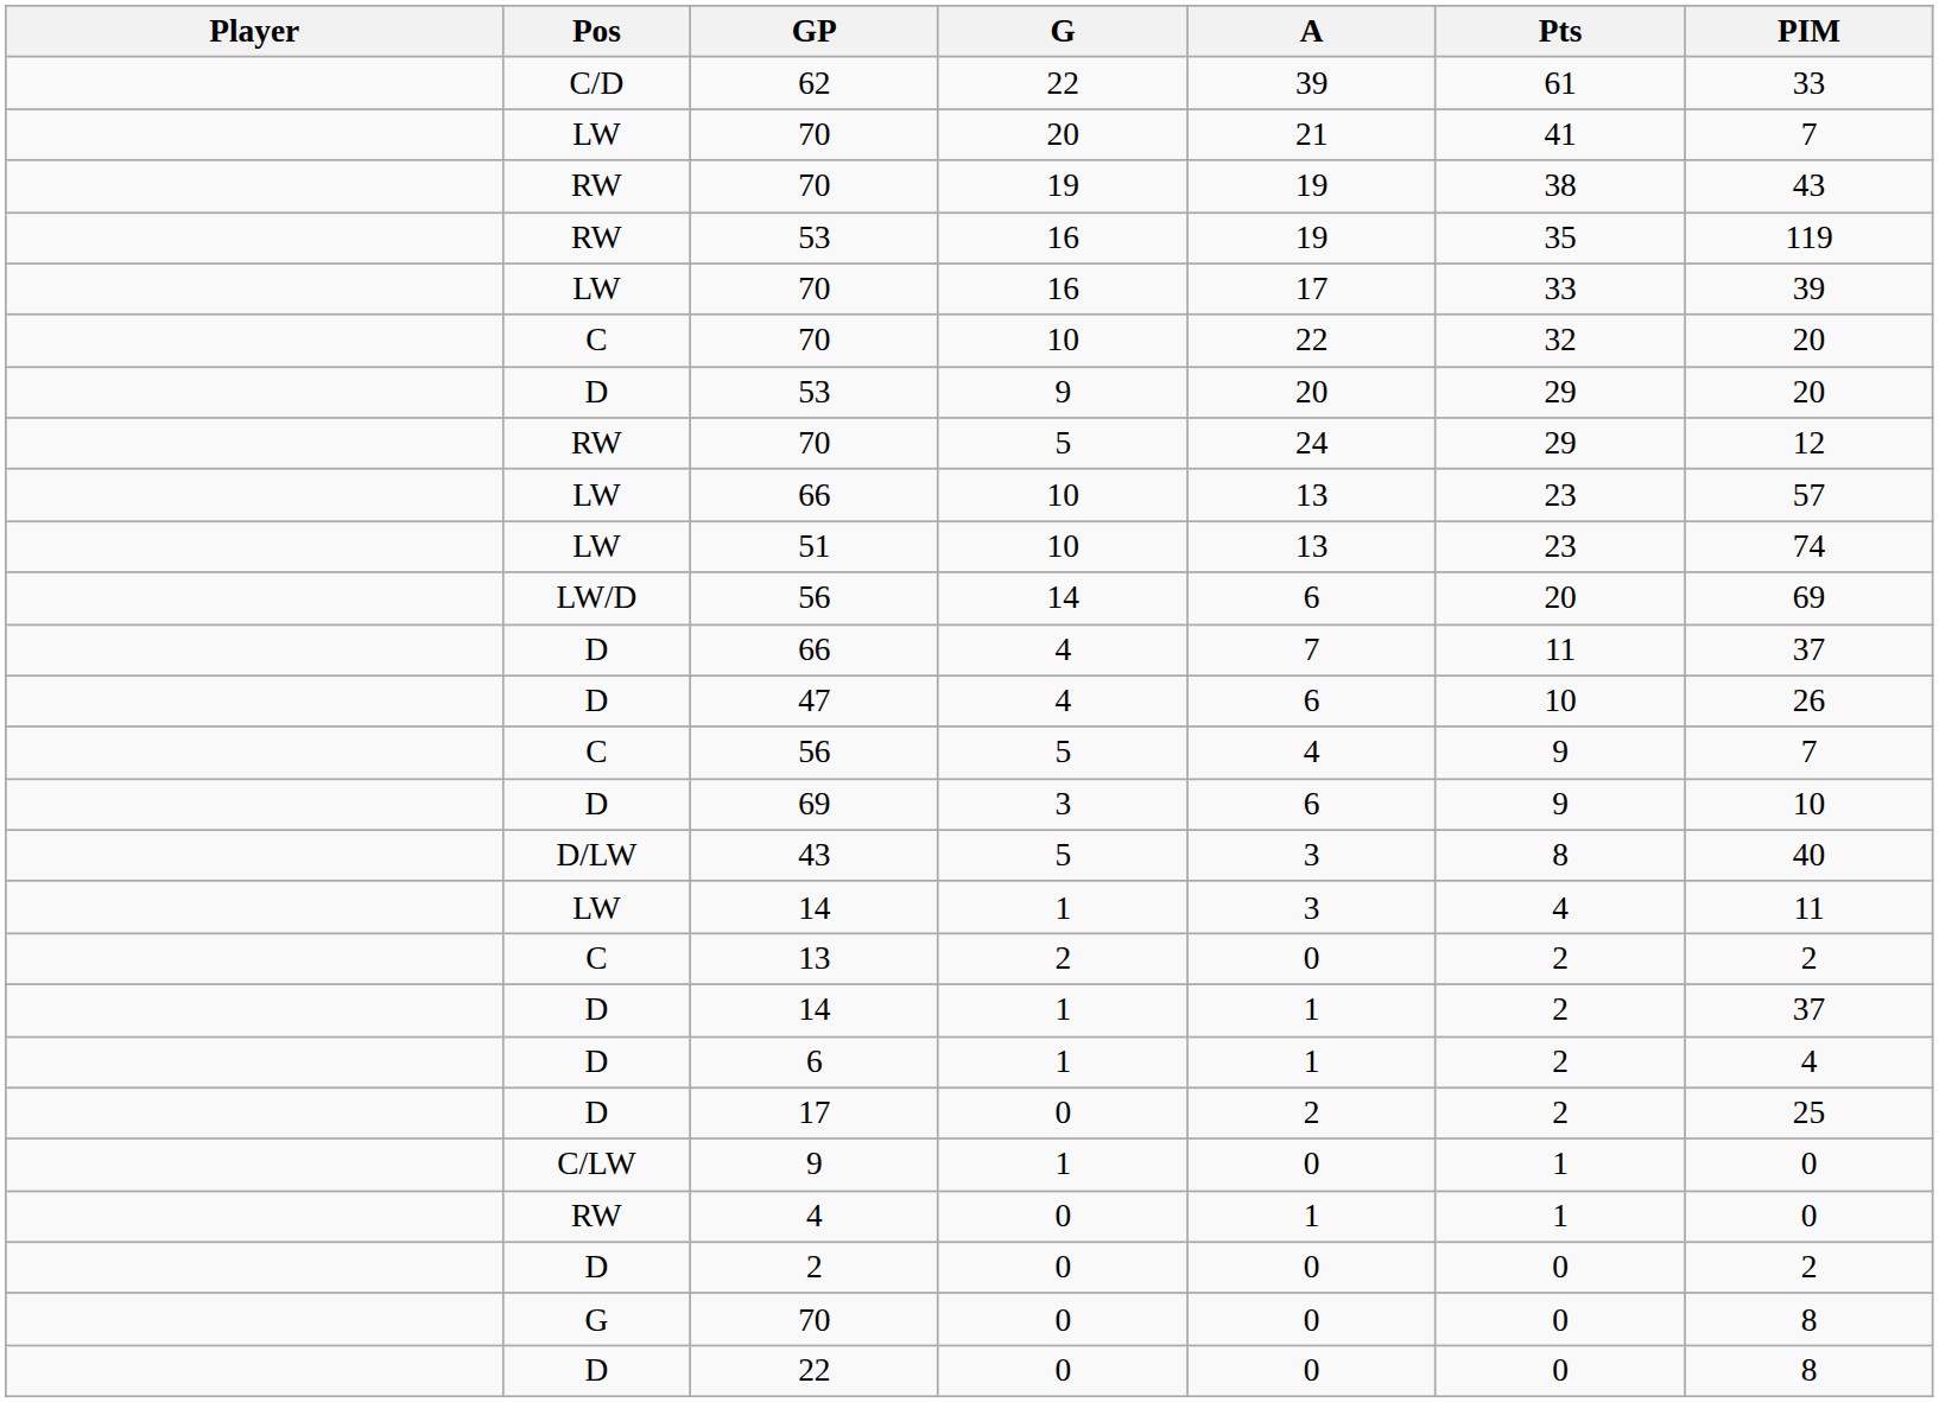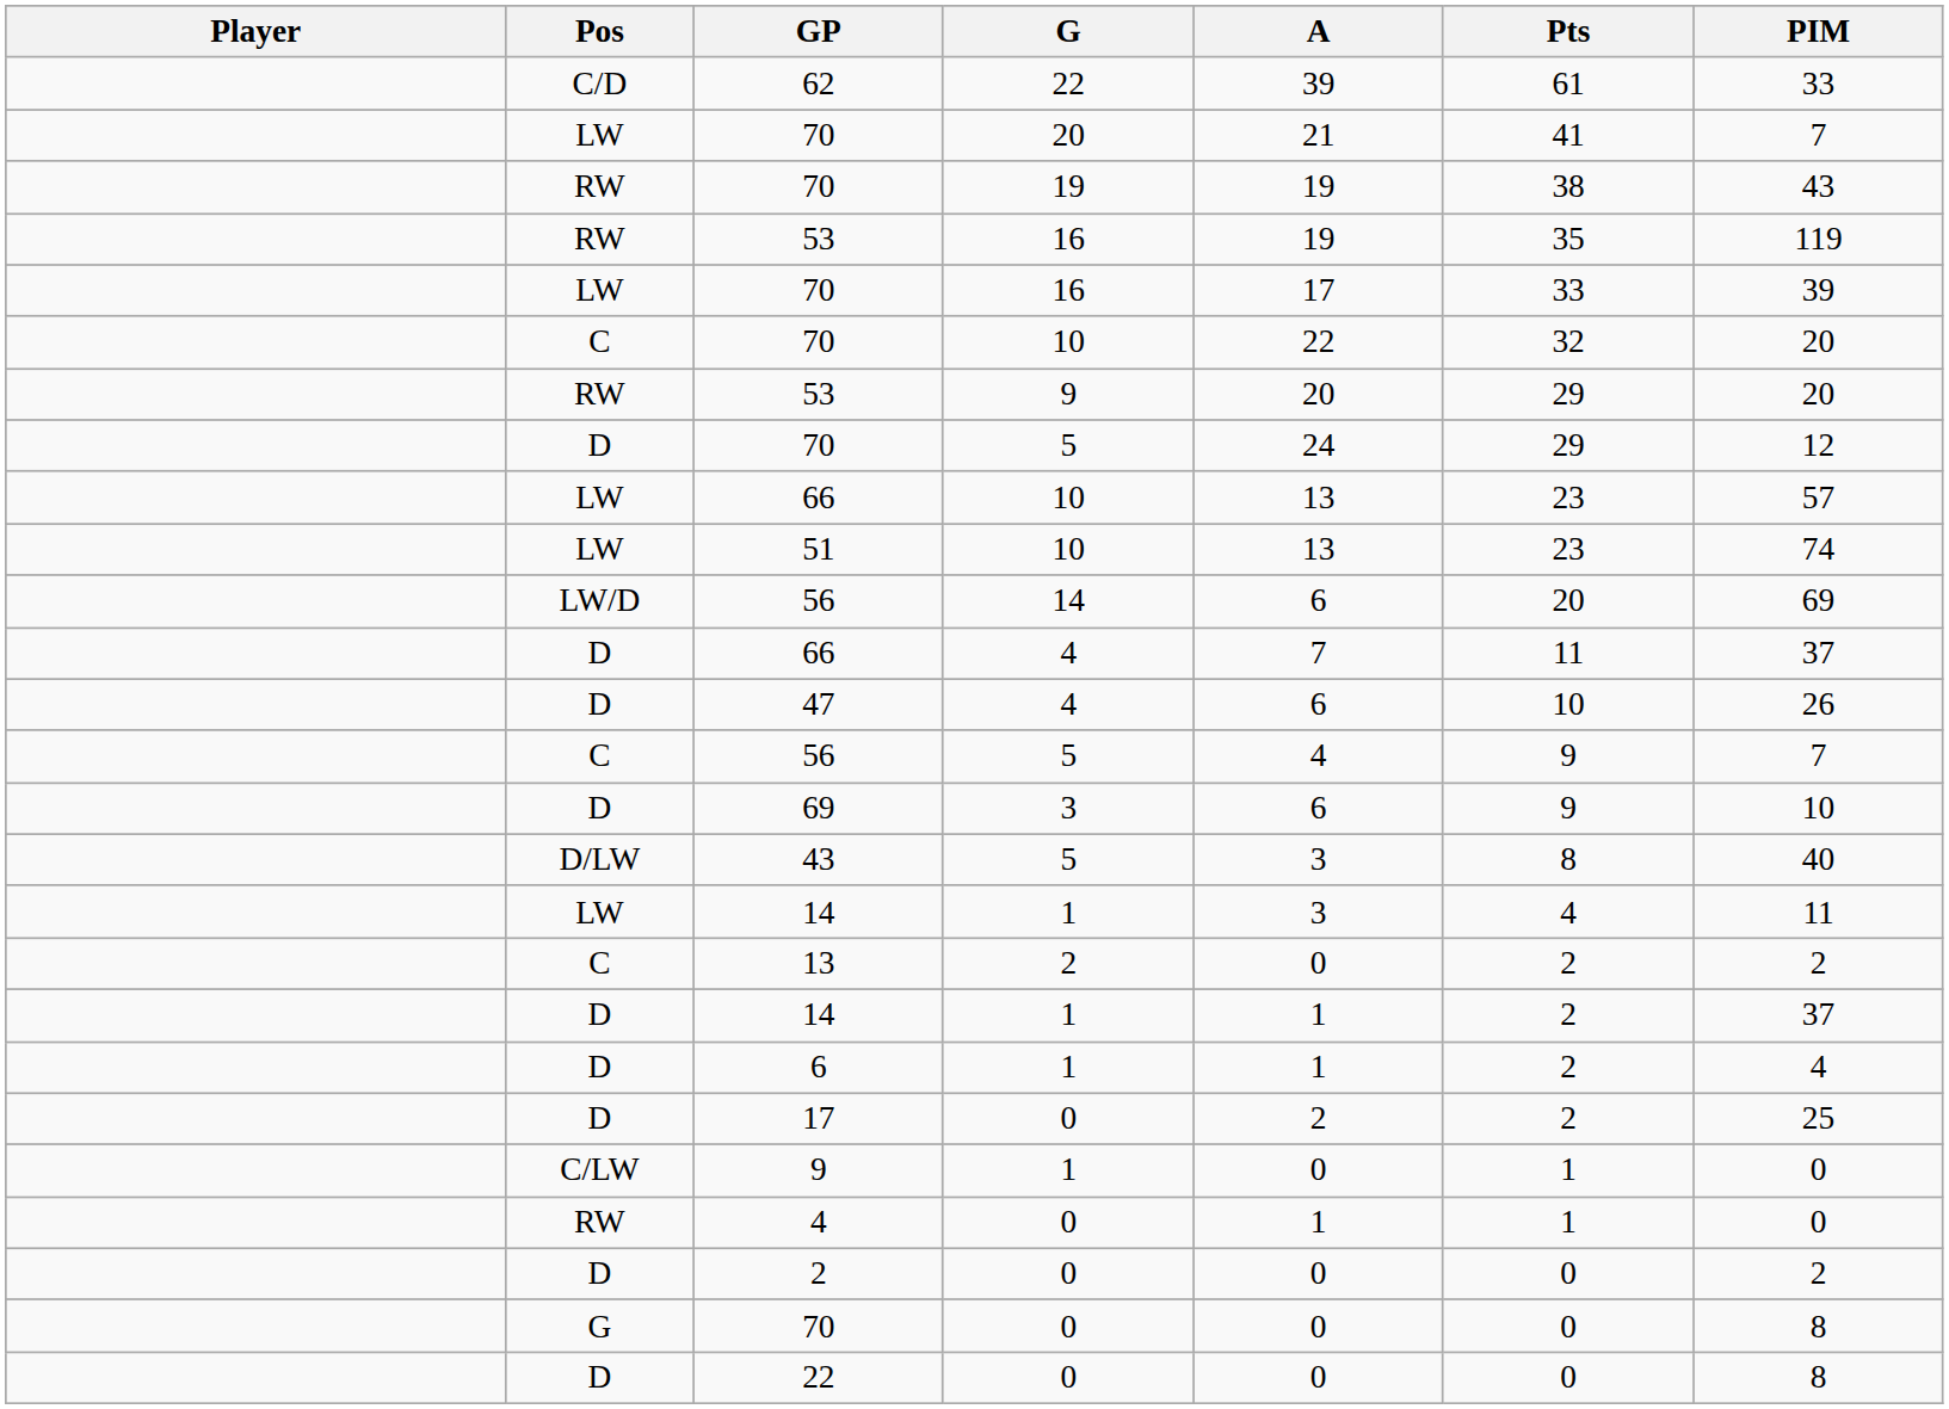53 / 9 | Pos: D -> RW
70 / 5 | Pos: RW -> D
